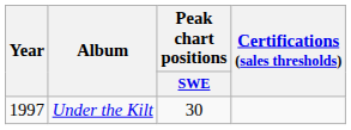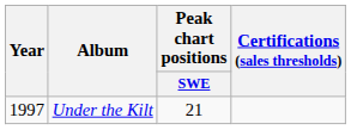Under the Kilt | Peak chart positions / SWE: 30 -> 21
